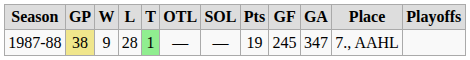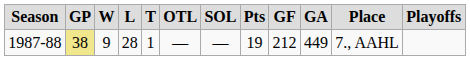1987-88 | column 5: lightgreen background -> no background
1987-88 | column 9: 245 -> 212
1987-88 | column 10: 347 -> 449
